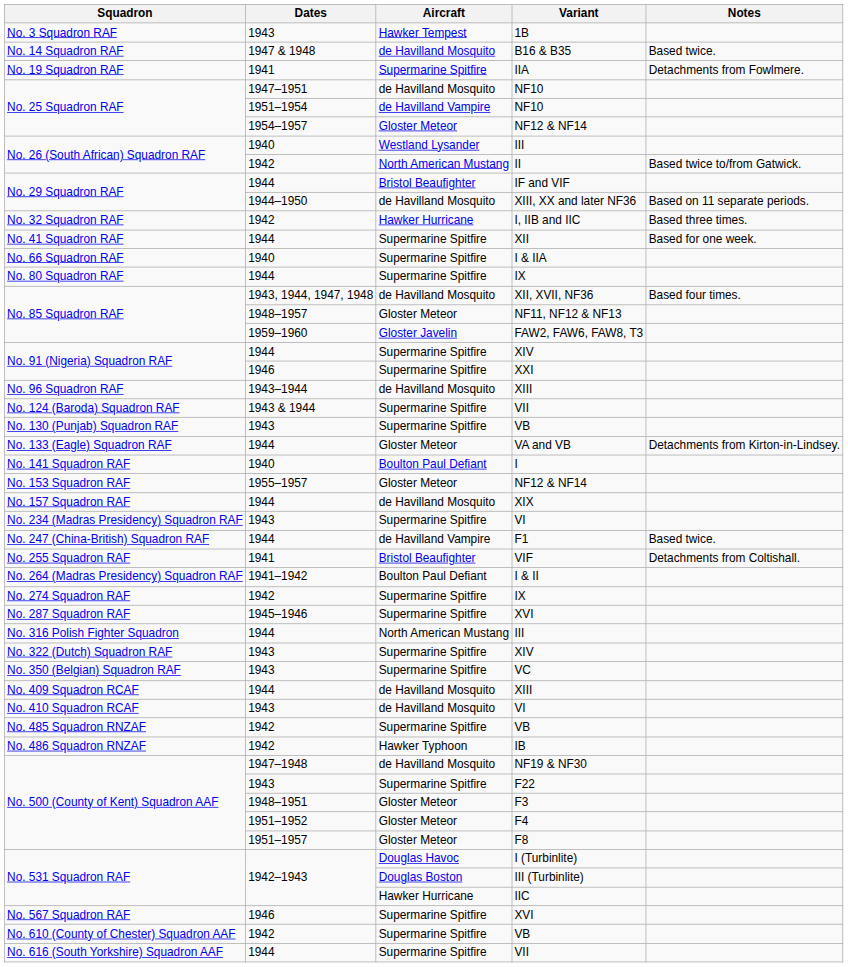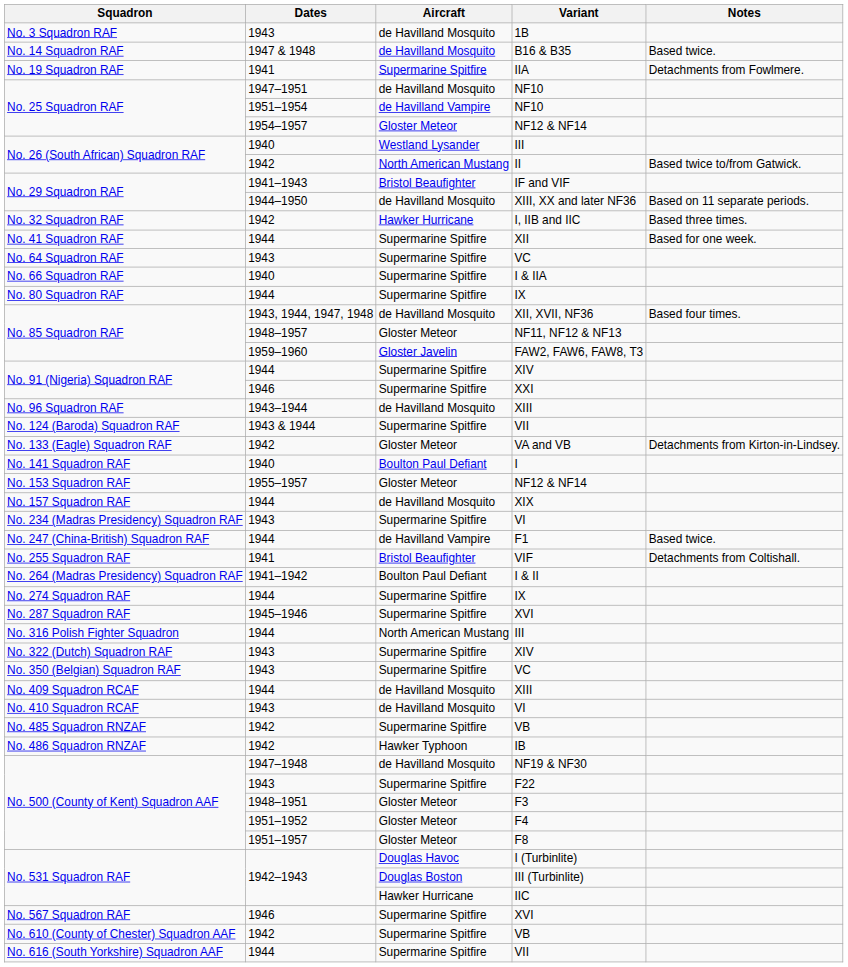1B | Aircraft: Hawker Tempest -> de Havilland Mosquito
IF and VIF | Dates: 1944 -> 1941–1943
+ row: No. 64 Squadron RAF | 1943 | Supermarine Spitfire | VC
- row: No. 130 (Punjab) Squadron RAF | 1943 | Supermarine Spitfire | VB
VA and VB | Dates: 1944 -> 1942
No. 274 Squadron RAF / IX | Dates: 1942 -> 1944
